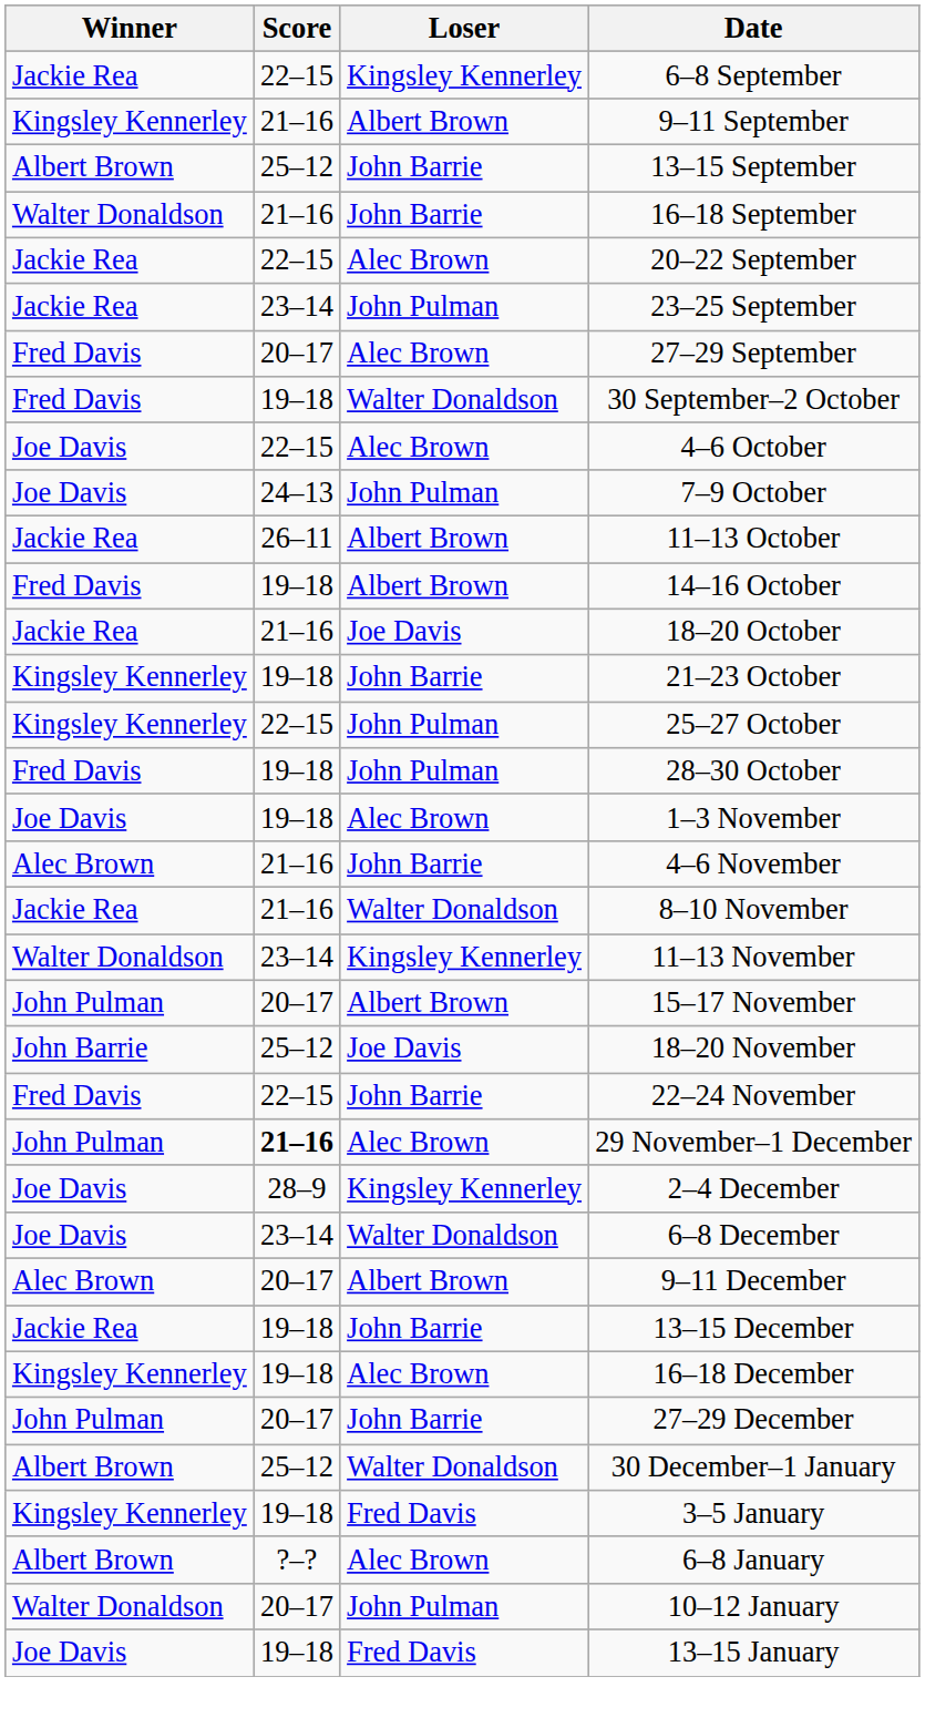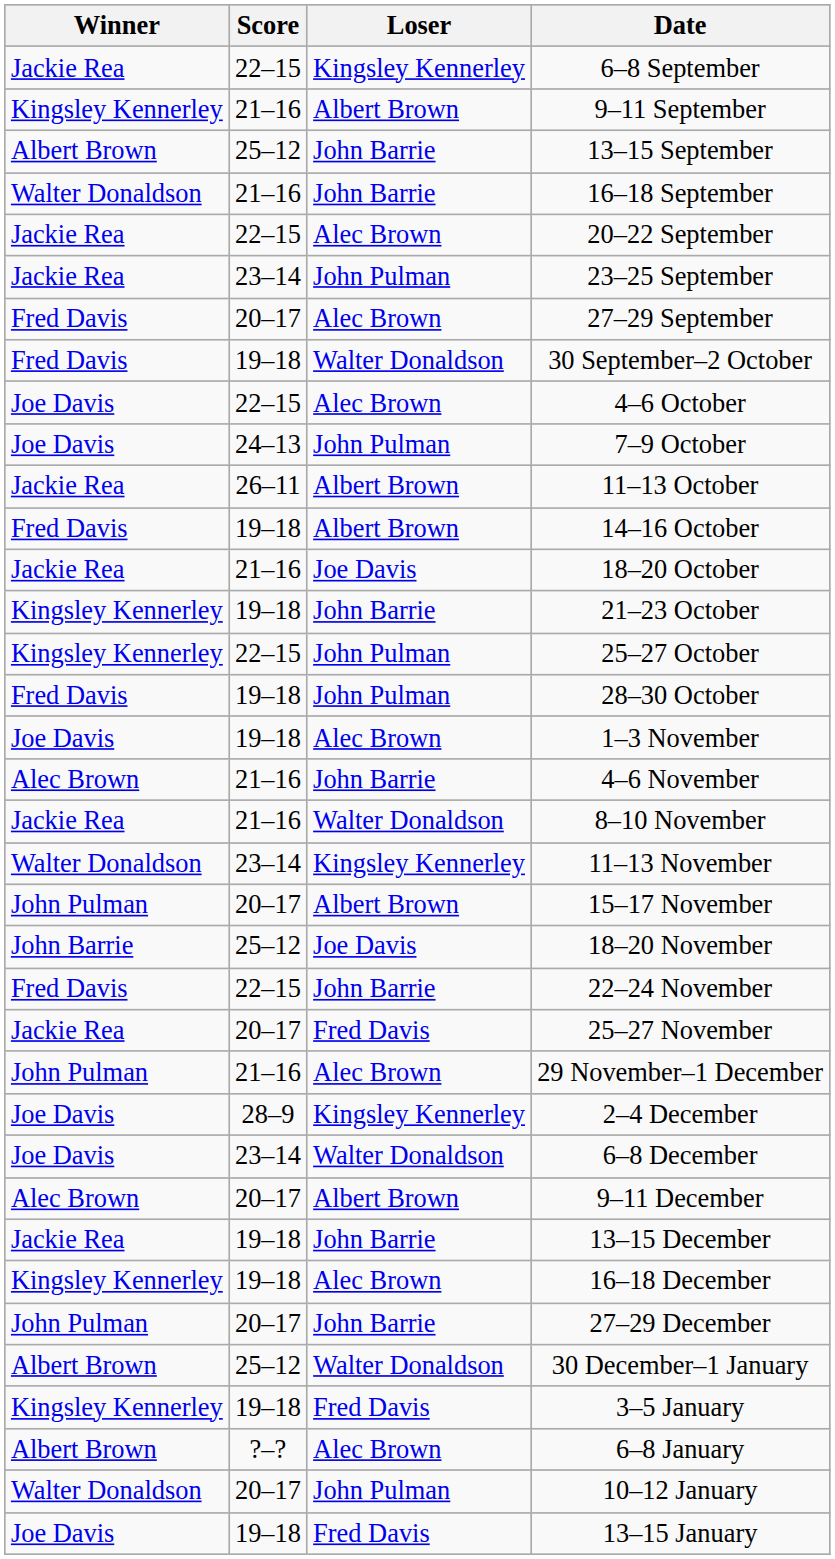+ row: Jackie Rea | 20–17 | Fred Davis | 25–27 November
29 November–1 December | Score: bold -> normal
